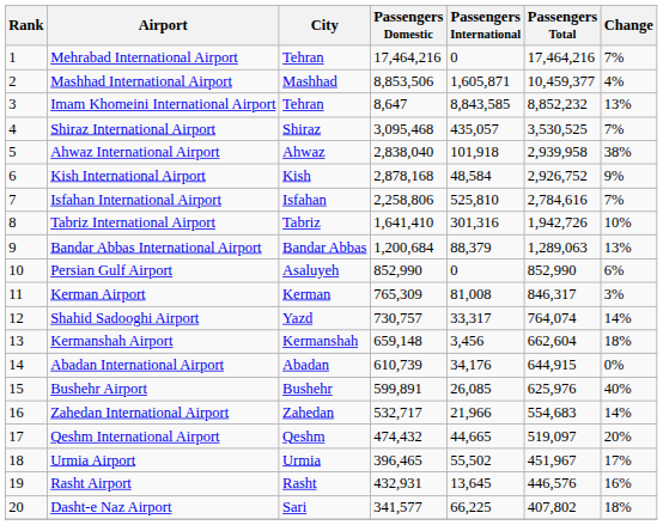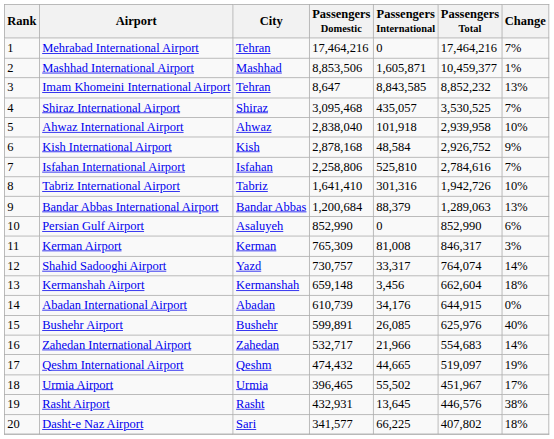Mashhad International Airport | Change: 4% -> 1%
Ahwaz International Airport | Change: 38% -> 10%
Qeshm International Airport | Change: 20% -> 19%
Rasht Airport | Change: 16% -> 38%
